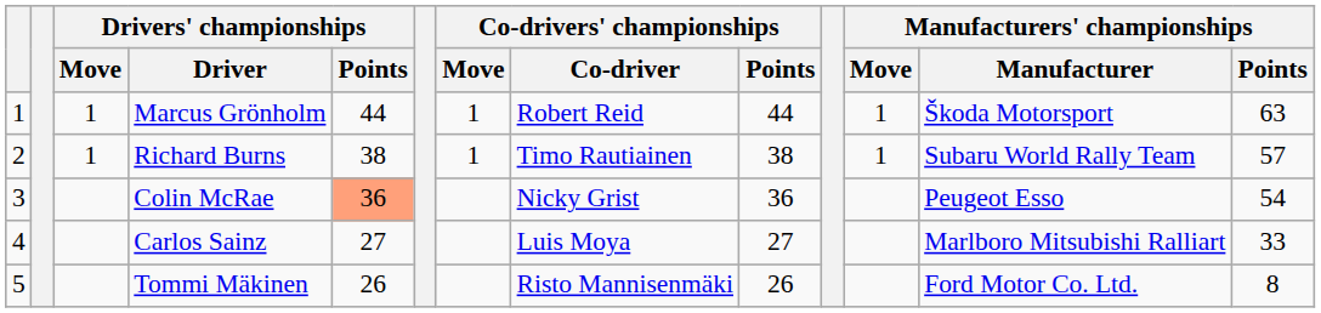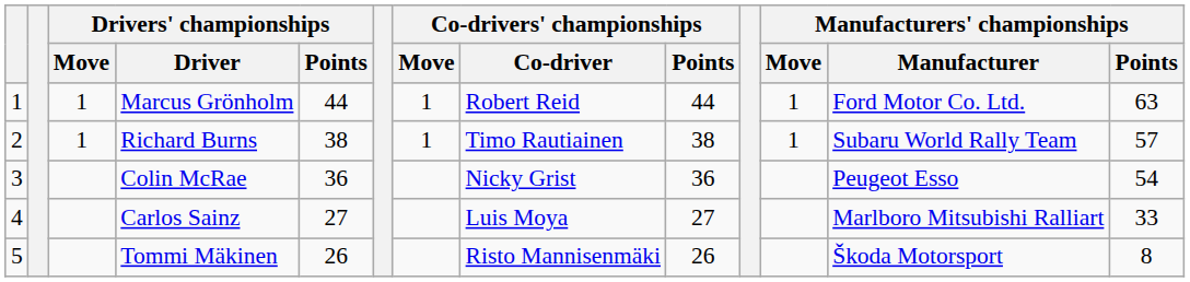Marcus Grönholm | Manufacturers' championships / Manufacturer: Škoda Motorsport -> Ford Motor Co. Ltd.
Colin McRae | Drivers' championships / Points: lightsalmon background -> no background
Tommi Mäkinen | Manufacturers' championships / Manufacturer: Ford Motor Co. Ltd. -> Škoda Motorsport
